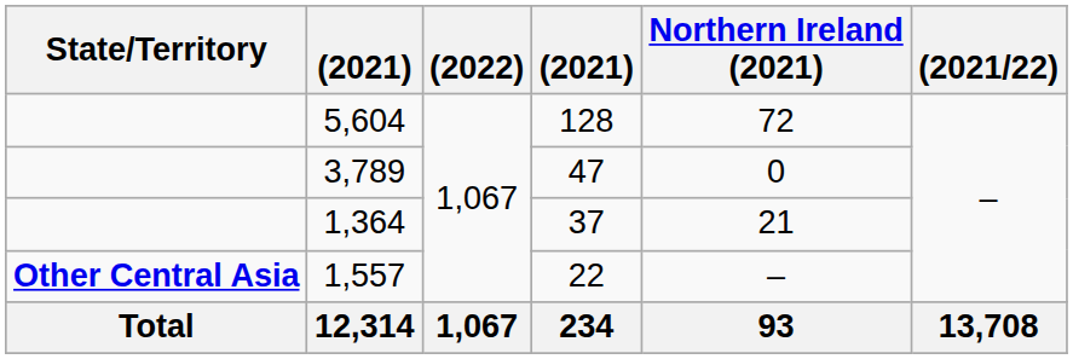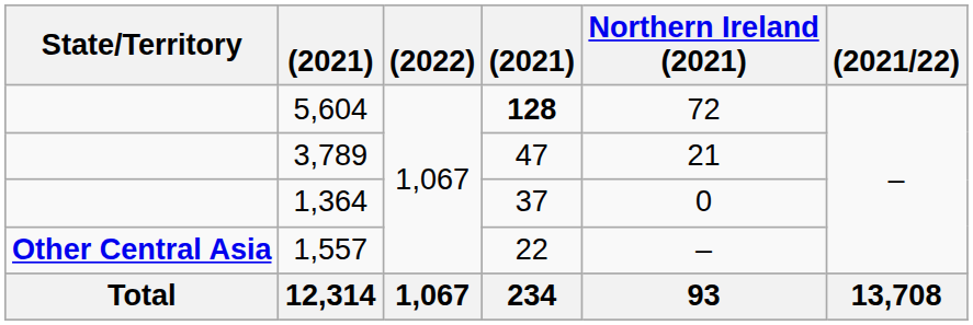5,604 | column 4: normal -> bold
3,789 | Northern Ireland (2021): 0 -> 21
1,364 | Northern Ireland (2021): 21 -> 0
